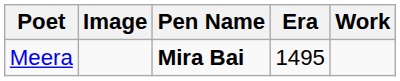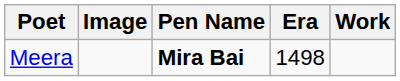Meera | Era: 1495 -> 1498
